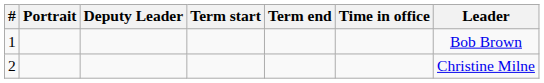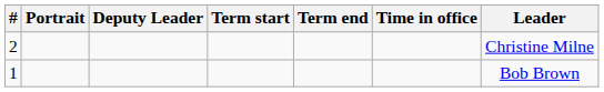rows swapped: 1 <-> 2
